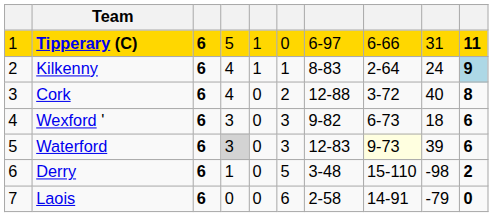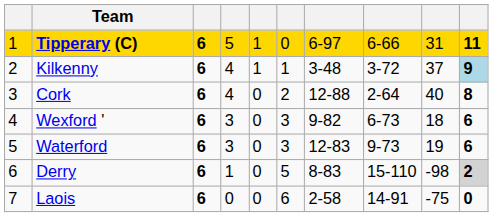Kilkenny | column 7: 8-83 -> 3-48
Kilkenny | column 8: 2-64 -> 3-72
Kilkenny | column 9: 24 -> 37
Cork | column 8: 3-72 -> 2-64
Waterford | column 4: lightgrey background -> no background
Waterford | column 8: lightyellow background -> no background
Waterford | column 9: 39 -> 19
Derry | column 7: 3-48 -> 8-83
Derry | column 10: no background -> lightgrey background
Laois | column 9: -79 -> -75
